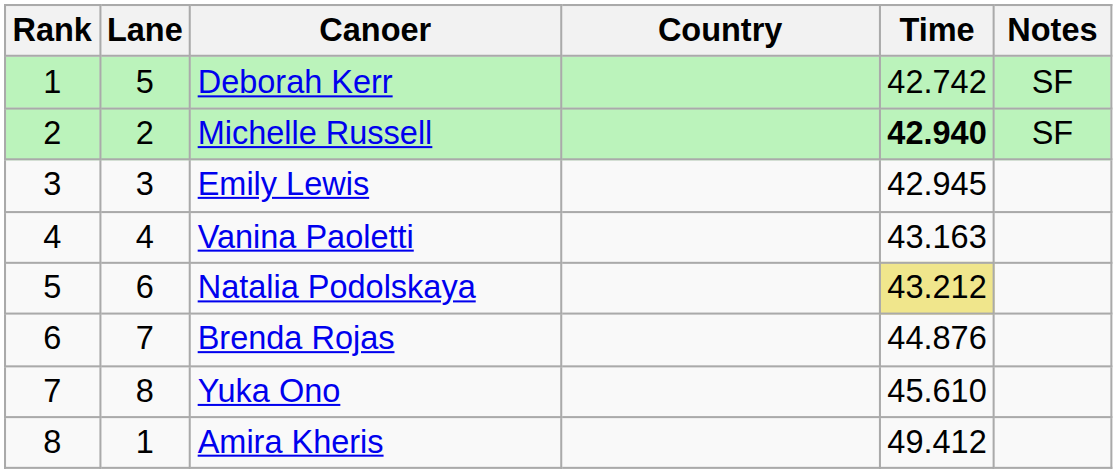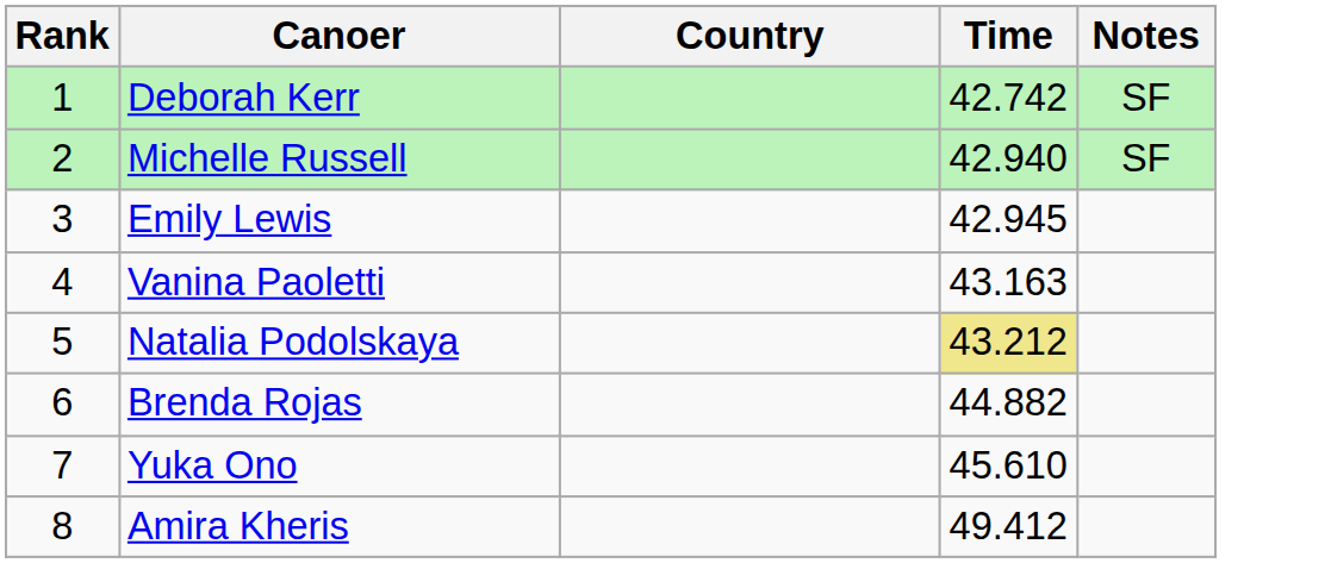- column: Lane | 5 | 2 | 3 | 4 | 6 | 7 | 8 | 1
Michelle Russell | Time: bold -> normal
Brenda Rojas | Time: 44.876 -> 44.882
